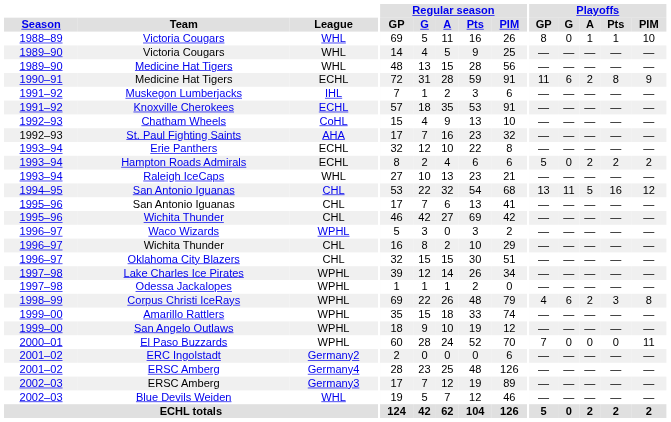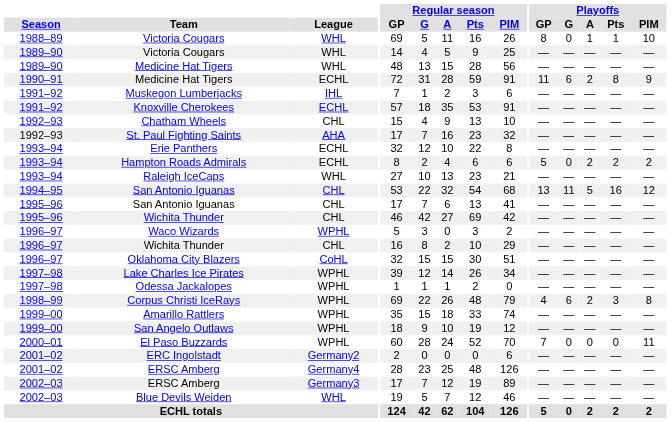Chatham Wheels | League: CoHL -> CHL
Oklahoma City Blazers | League: CHL -> CoHL
